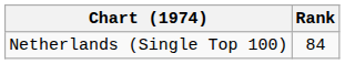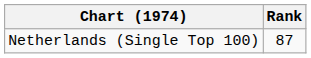Netherlands (Single Top 100) | Rank: 84 -> 87
